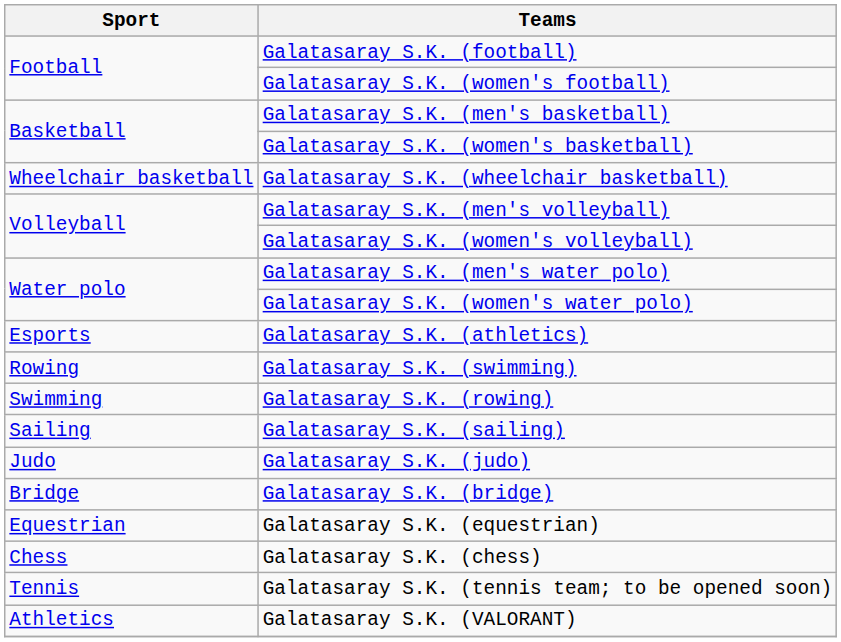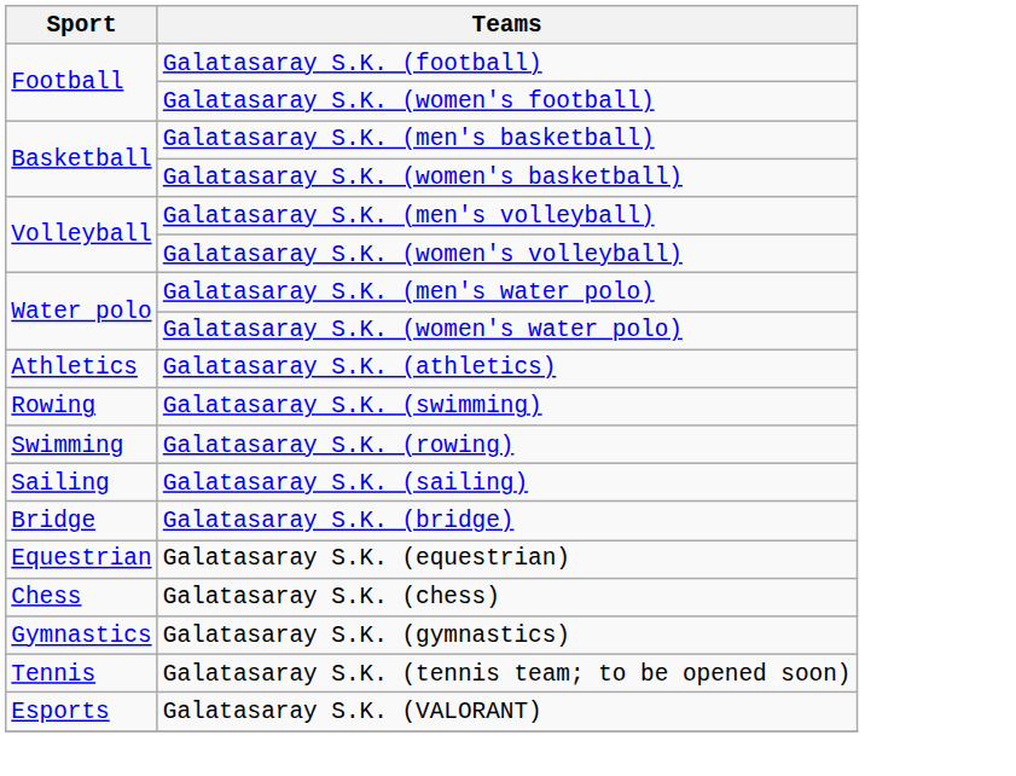- row: Wheelchair basketball | Galatasaray S.K. (wheelchair basketball)
Galatasaray S.K. (athletics) | Sport: Esports -> Athletics
- row: Judo | Galatasaray S.K. (judo)
+ row: Gymnastics | Galatasaray S.K. (gymnastics)
Galatasaray S.K. (VALORANT) | Sport: Athletics -> Esports
